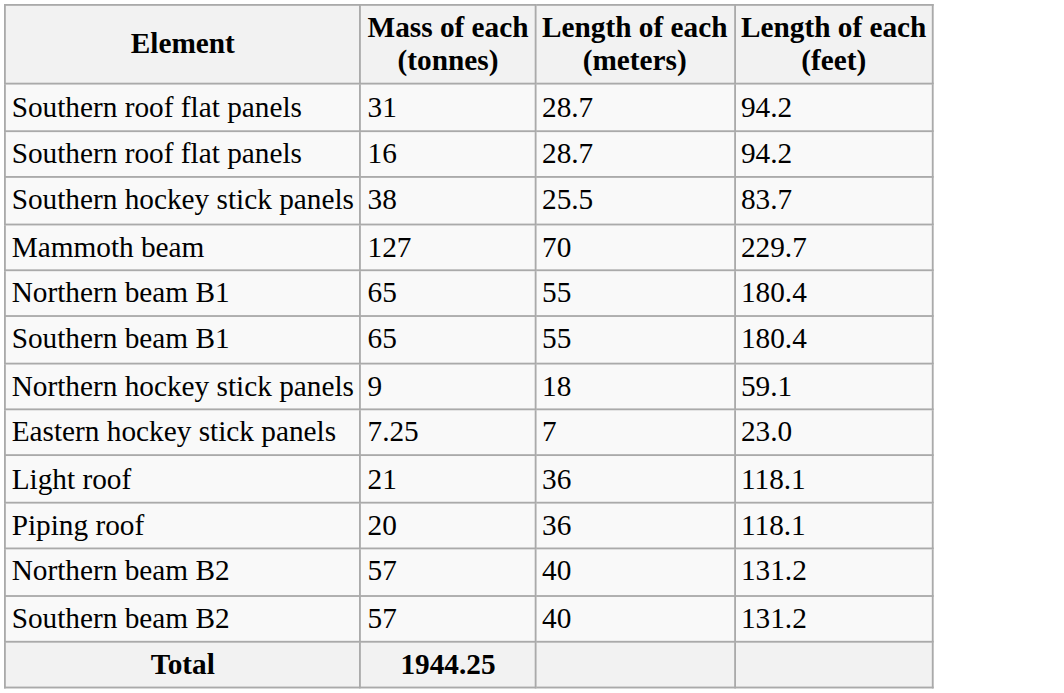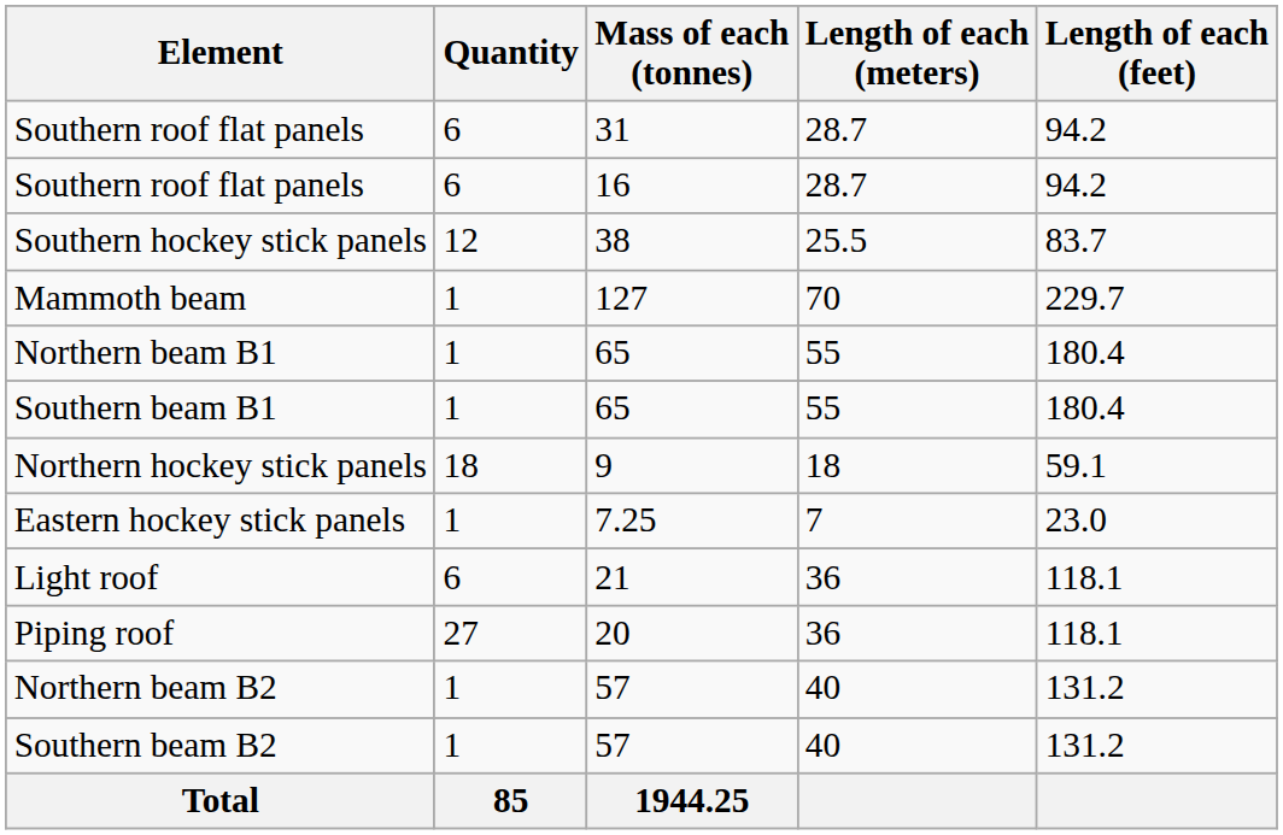+ column: Quantity | 6 | 6 | 12 | 1 | 1 | 1 | 18 | 1 | 6 | 27 | 1 | 1 | 85
